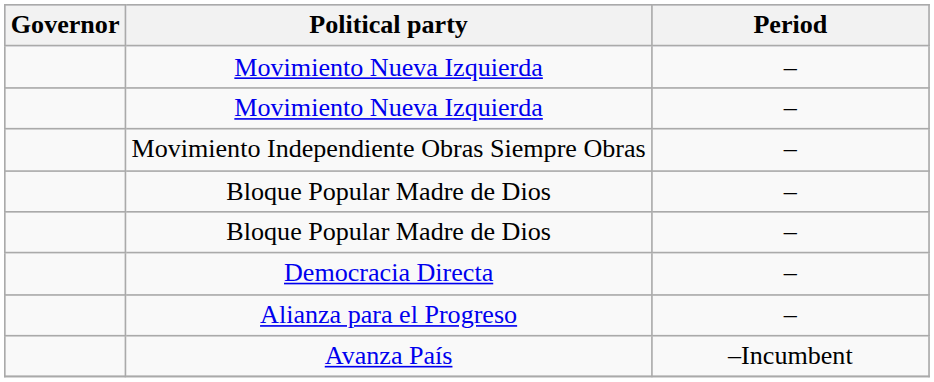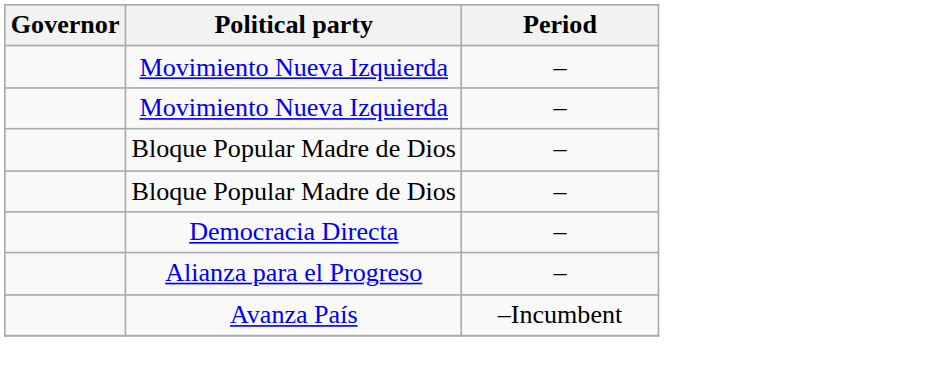- row: Movimiento Independiente Obras Siempre Obras | –
